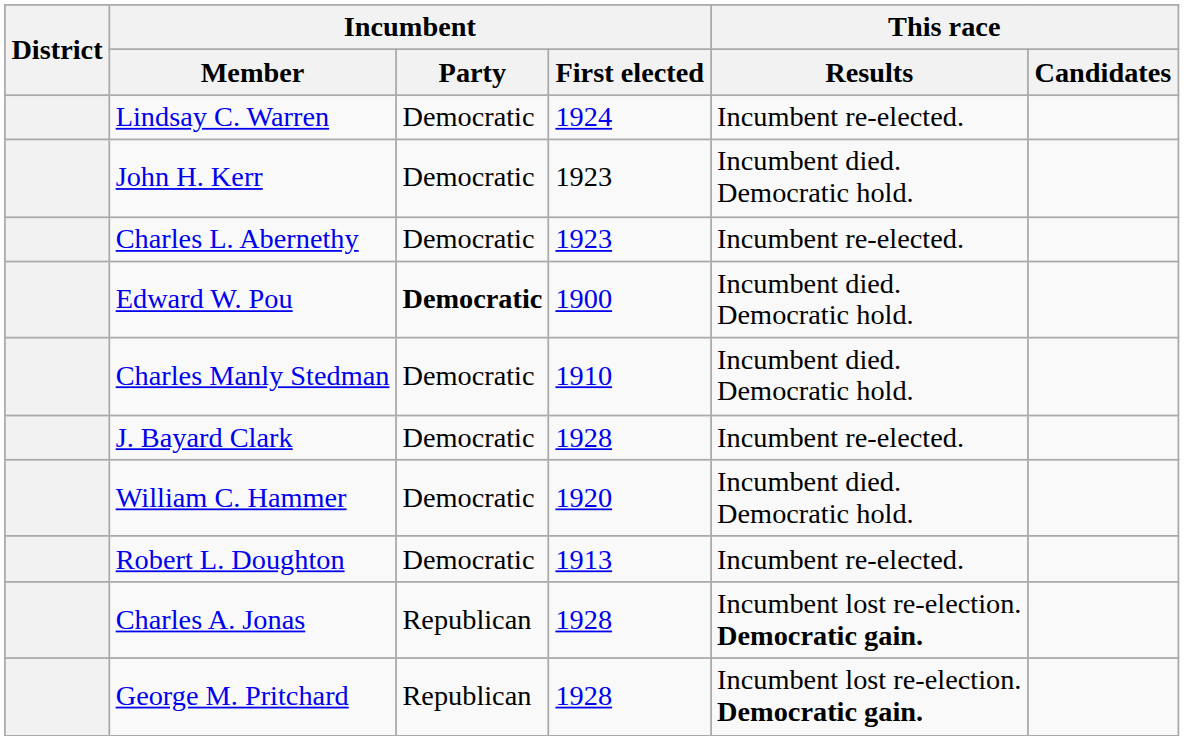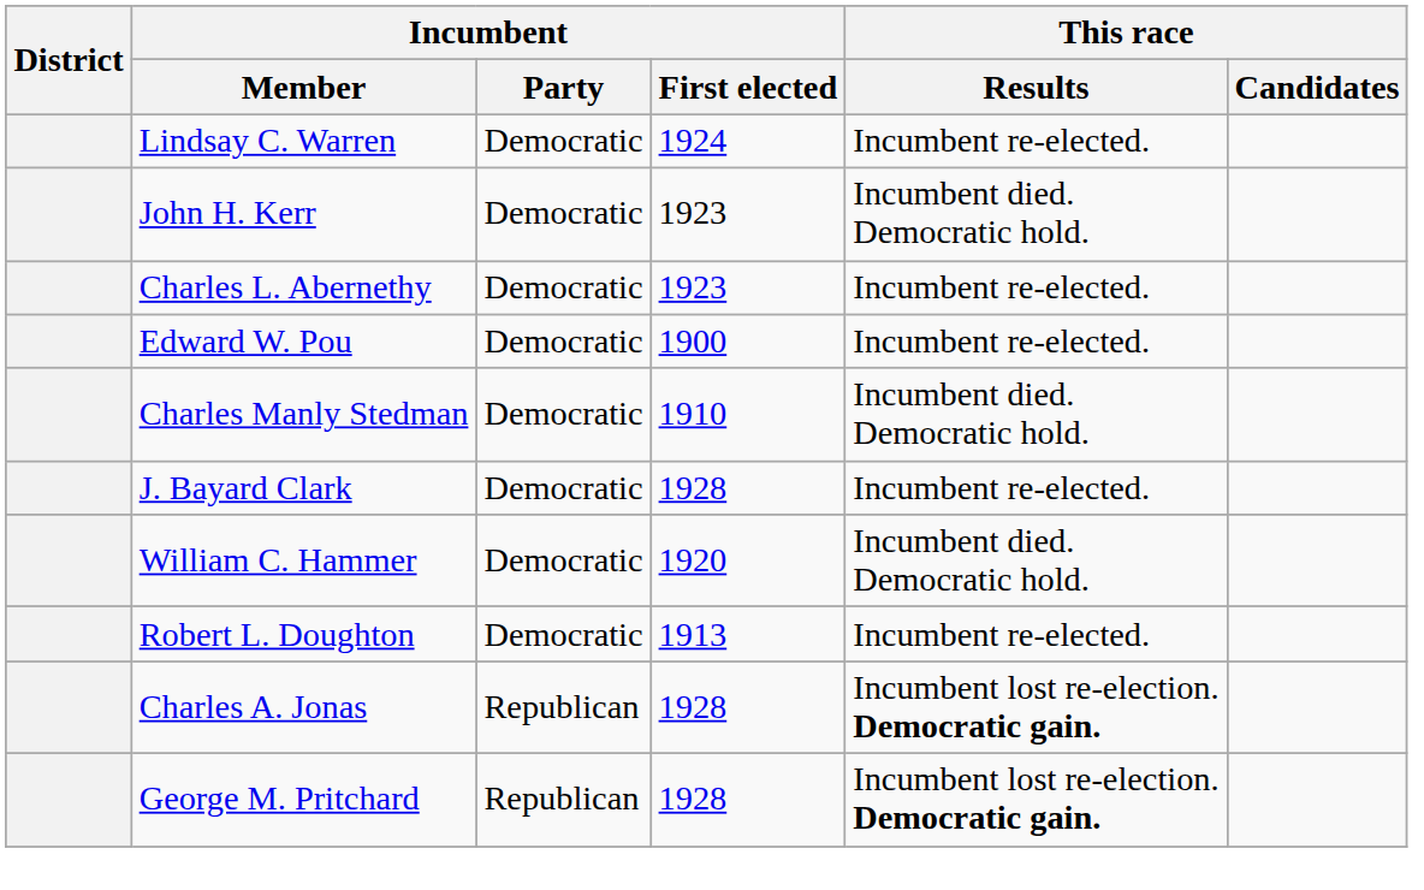Edward W. Pou | Incumbent / Party: bold -> normal
Edward W. Pou | This race / Results: Incumbent died. Democratic hold. -> Incumbent re-elected.
